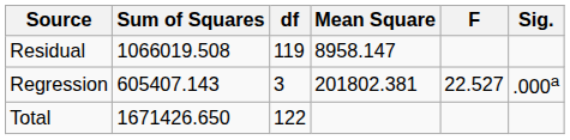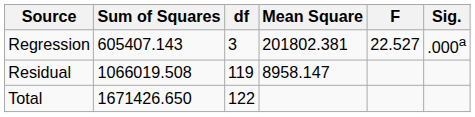rows swapped: Regression <-> Residual
